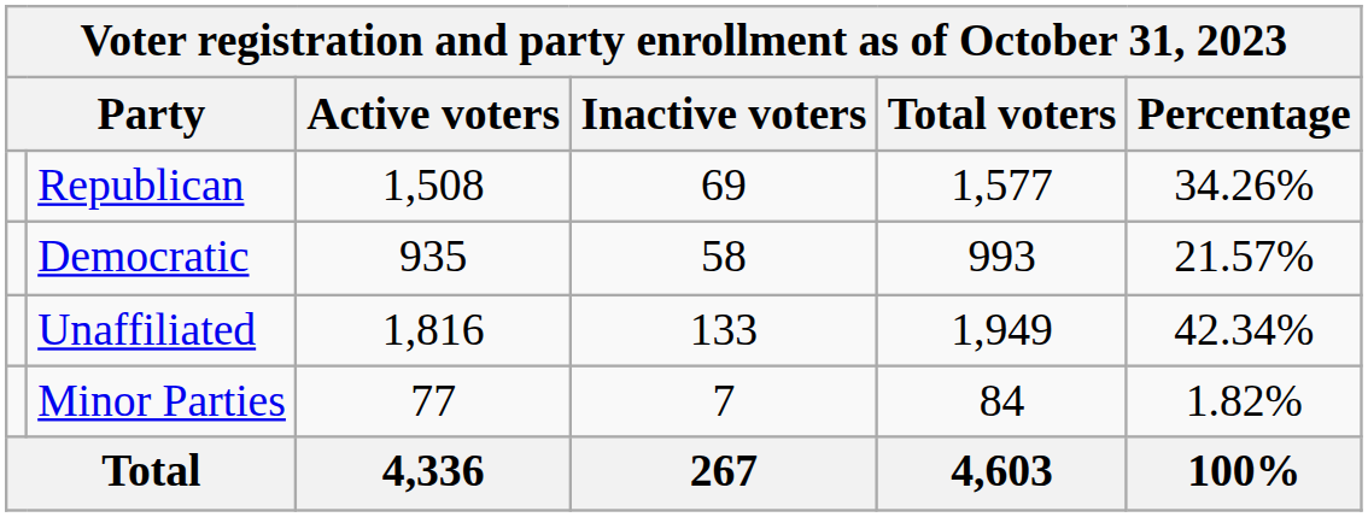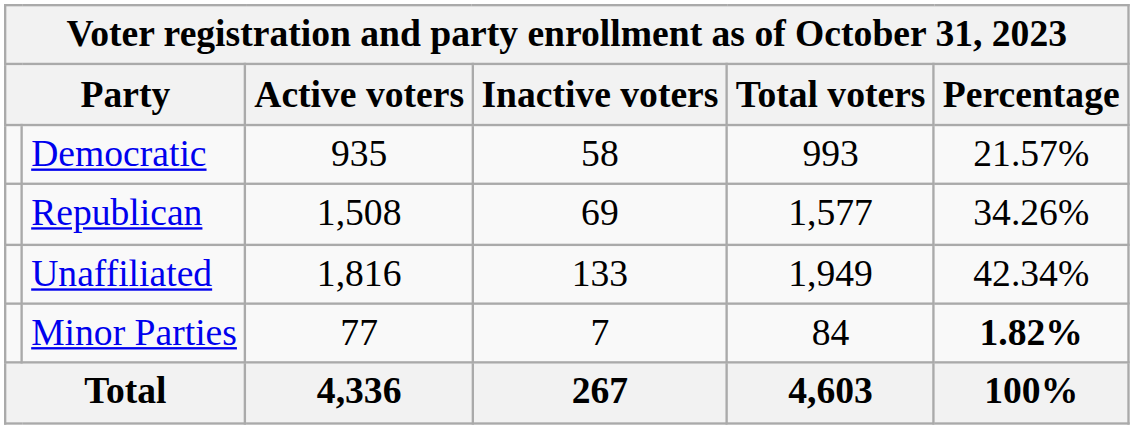rows swapped: Republican <-> Democratic
Minor Parties | Percentage: normal -> bold
